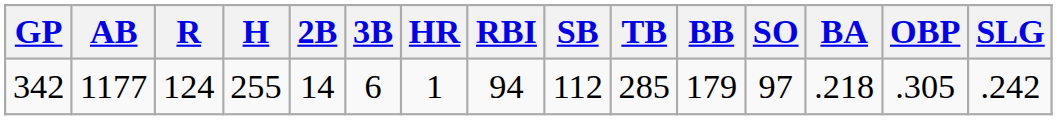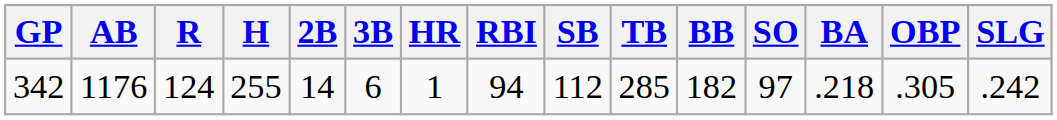342 | AB: 1177 -> 1176
342 | BB: 179 -> 182
